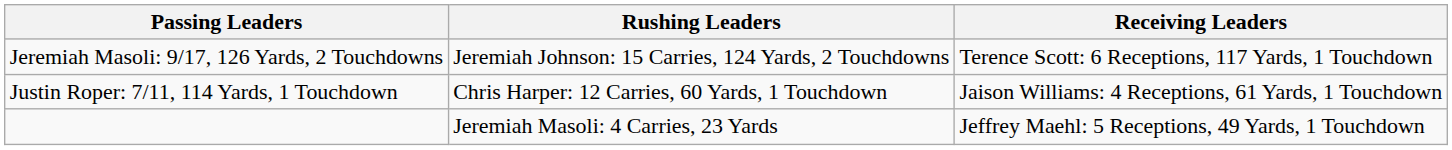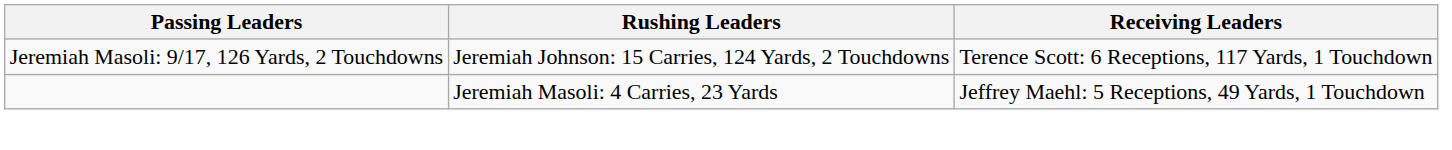- row: Justin Roper: 7/11, 114 Yards, 1 Touchdown | Chris Harper: 12 Carries, 60 Yards, 1 Touchdown | Jaison Williams: 4 Receptions, 61 Yards, 1 Touchdown
